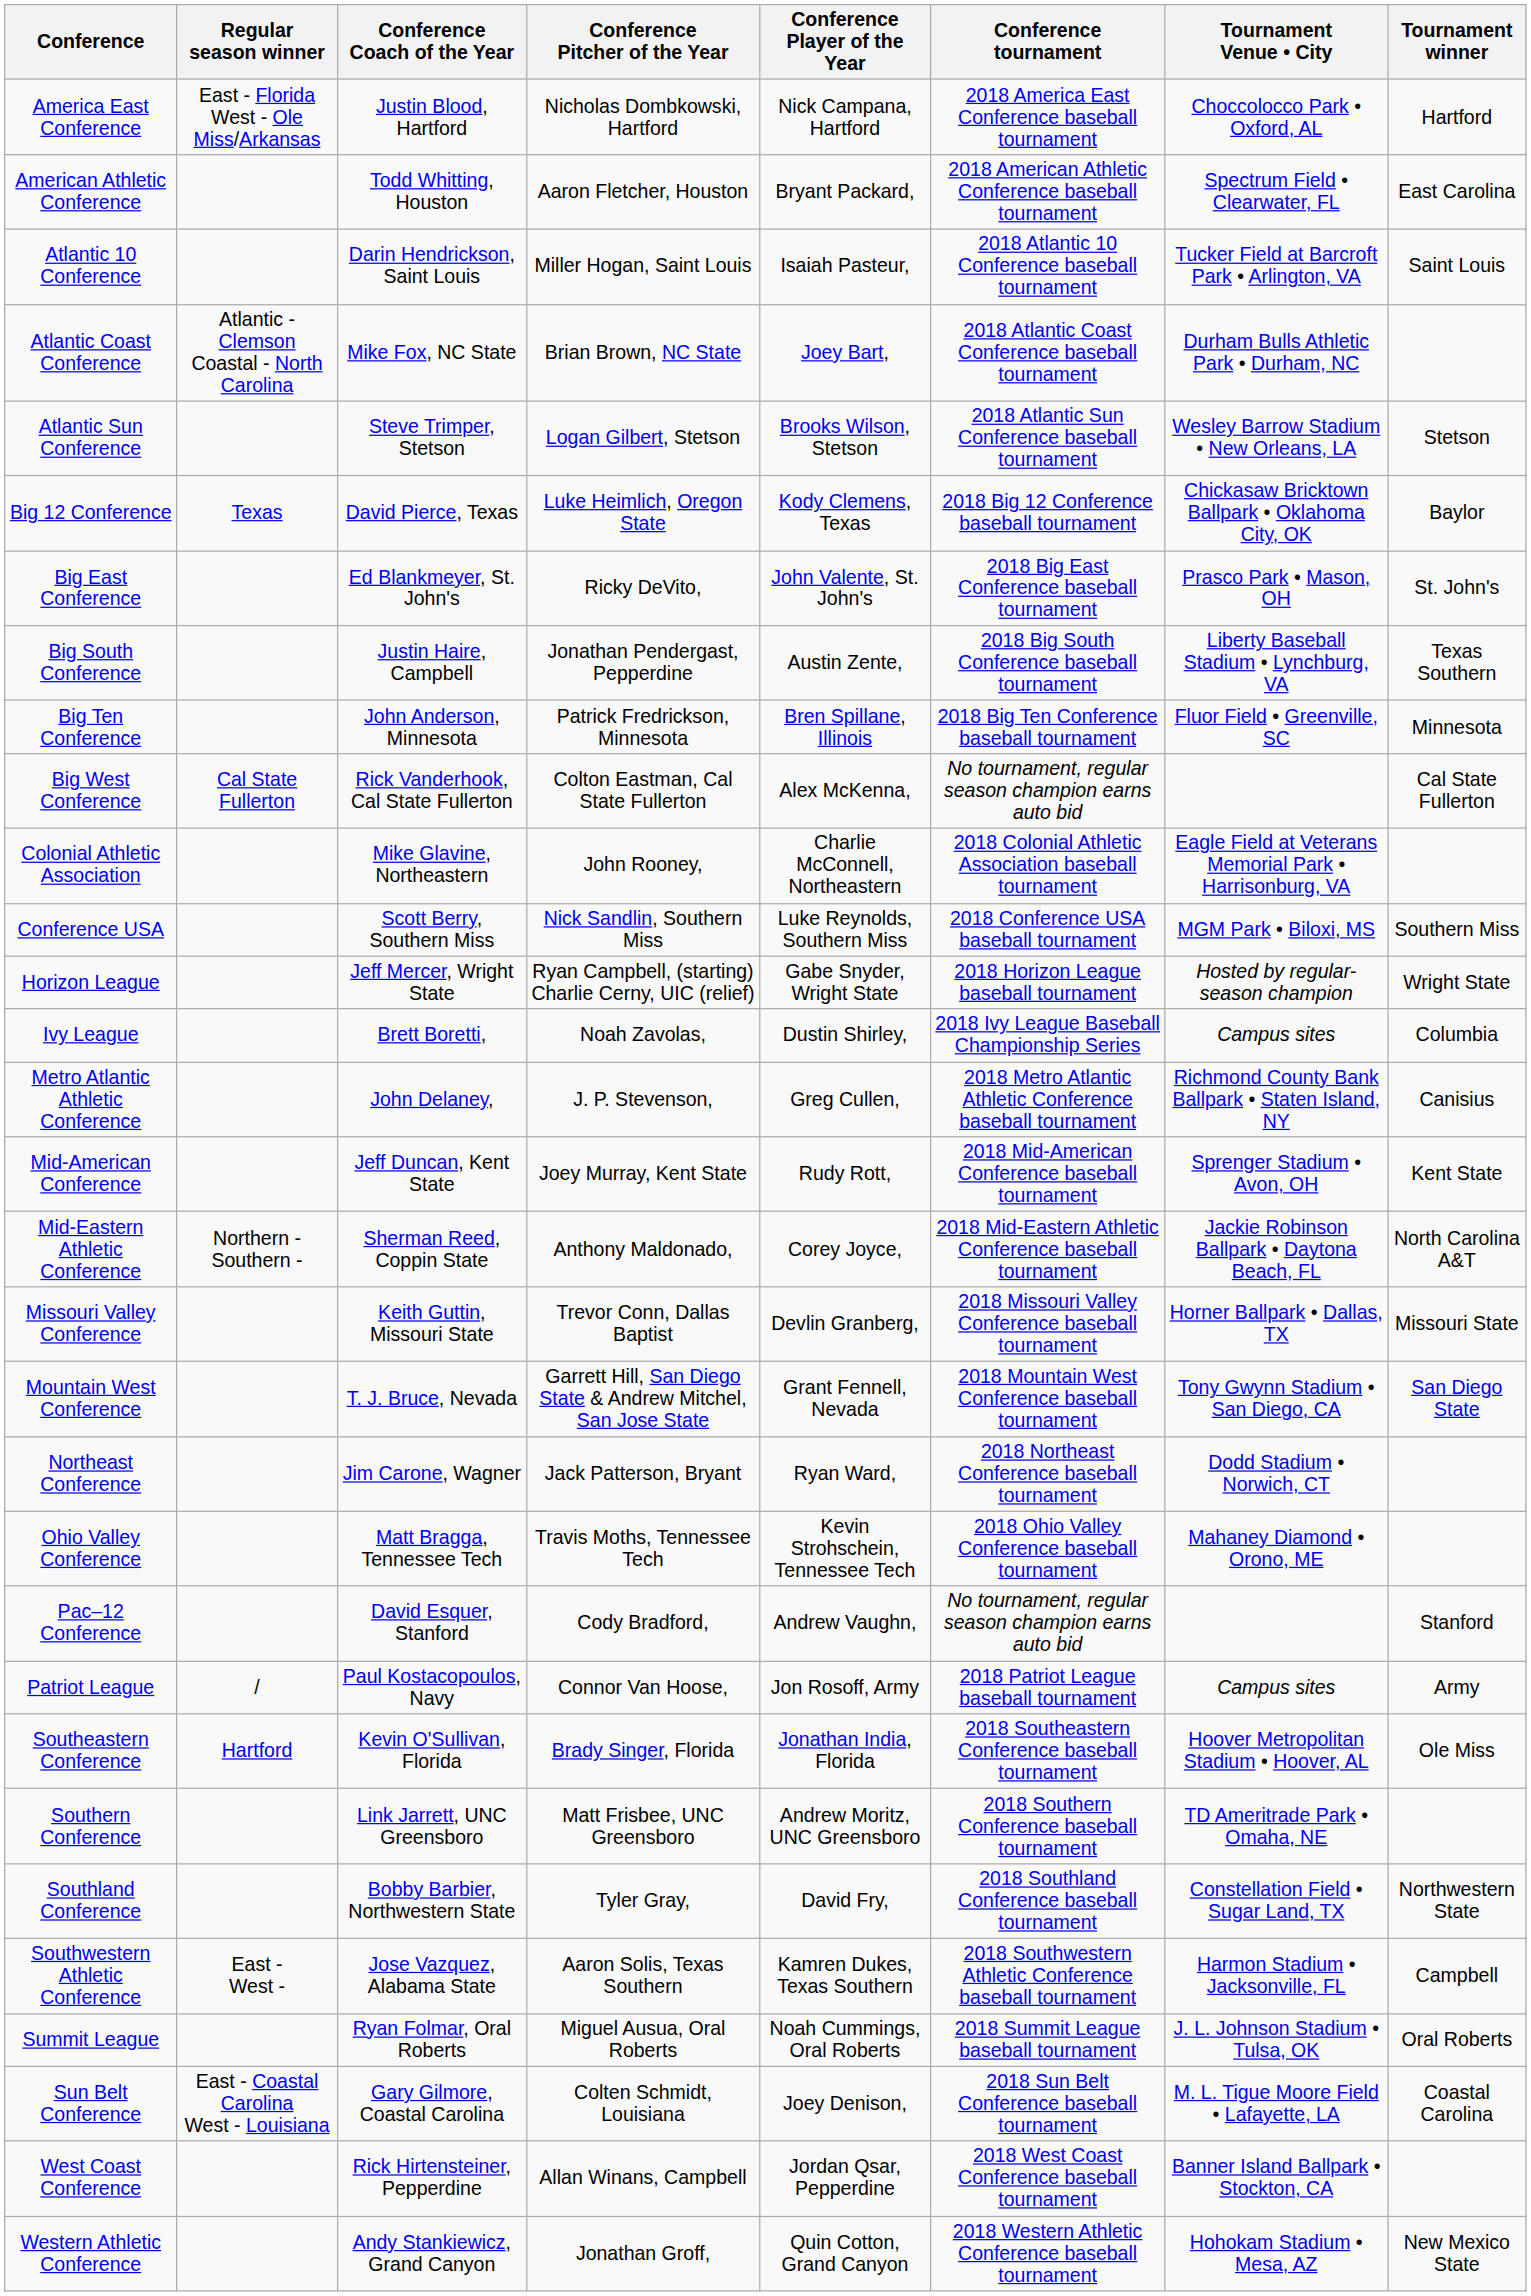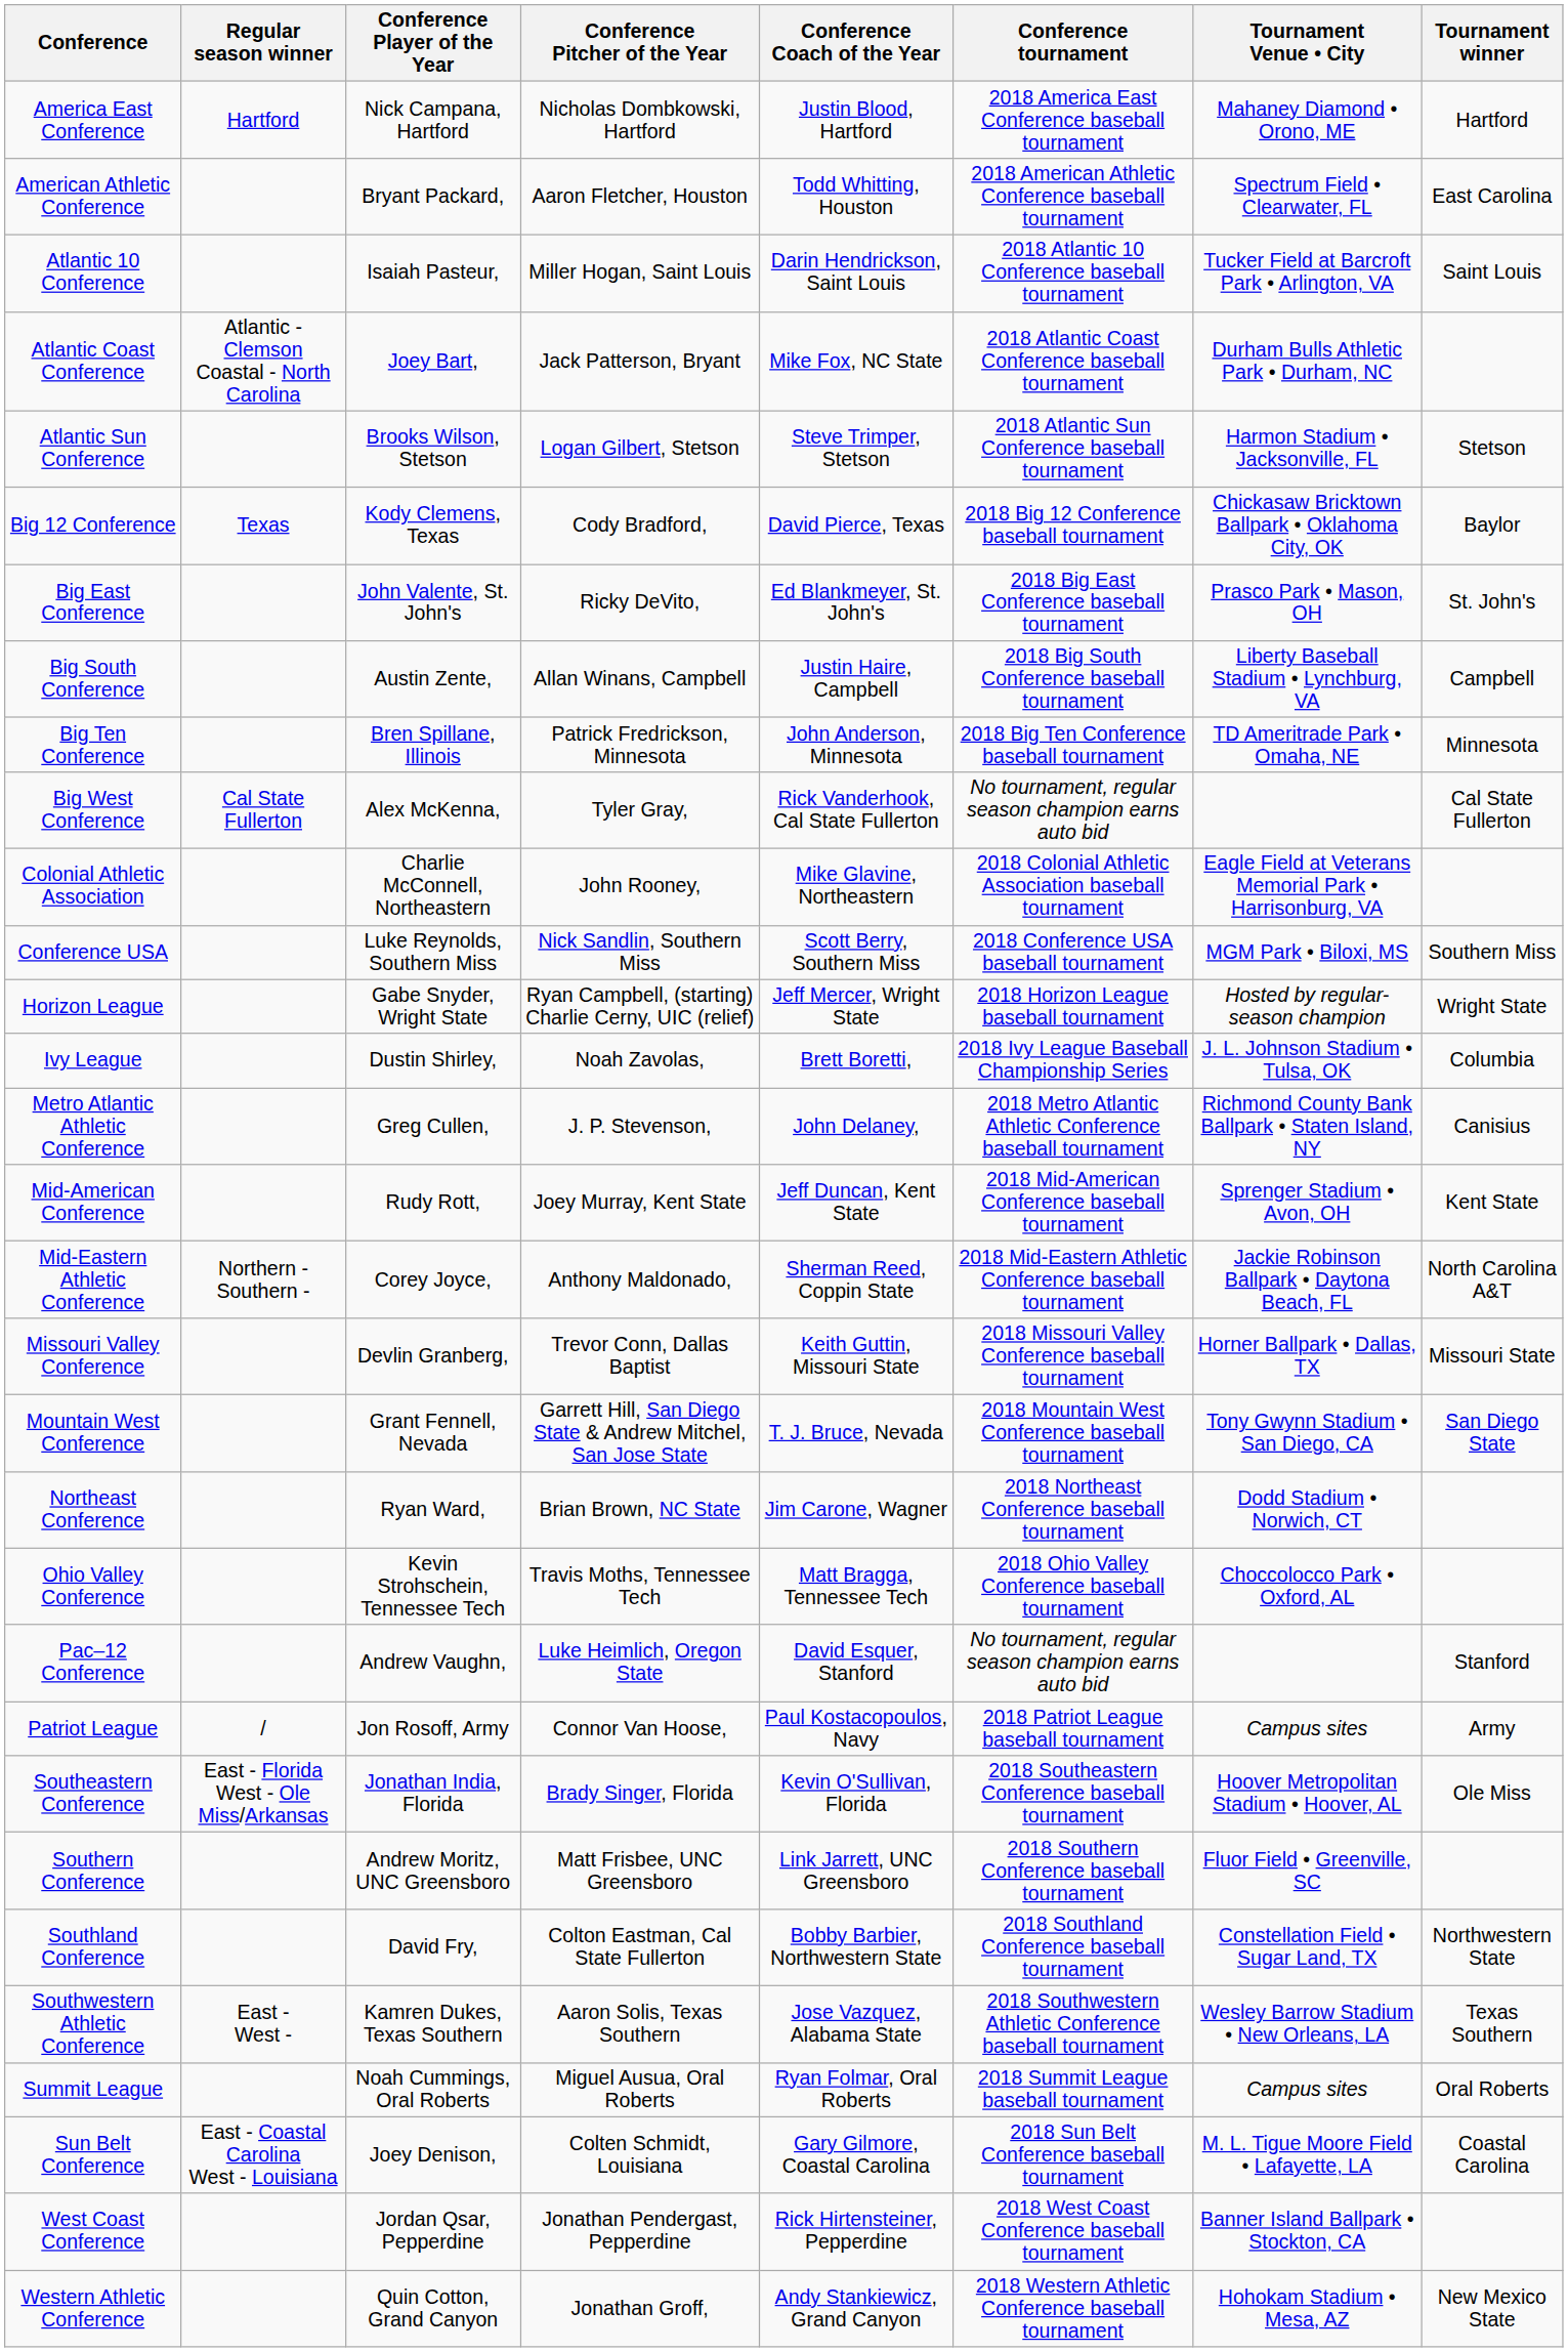columns swapped: Conference Player of the Year <-> Conference Coach of the Year
America East Conference | Regular season winner: East - Florida West - Ole Miss/Arkansas -> Hartford
America East Conference | Tournament Venue • City: Choccolocco Park • Oxford, AL -> Mahaney Diamond • Orono, ME
Atlantic Coast Conference | Conference Pitcher of the Year: Brian Brown, NC State -> Jack Patterson, Bryant
Atlantic Sun Conference | Tournament Venue • City: Wesley Barrow Stadium • New Orleans, LA -> Harmon Stadium • Jacksonville, FL
Big 12 Conference | Conference Pitcher of the Year: Luke Heimlich, Oregon State -> Cody Bradford,
Big South Conference | Conference Pitcher of the Year: Jonathan Pendergast, Pepperdine -> Allan Winans, Campbell
Big South Conference | Tournament winner: Texas Southern -> Campbell
Big Ten Conference | Tournament Venue • City: Fluor Field • Greenville, SC -> TD Ameritrade Park • Omaha, NE
Big West Conference | Conference Pitcher of the Year: Colton Eastman, Cal State Fullerton -> Tyler Gray,
Ivy League | Tournament Venue • City: Campus sites -> J. L. Johnson Stadium • Tulsa, OK
Northeast Conference | Conference Pitcher of the Year: Jack Patterson, Bryant -> Brian Brown, NC State
Ohio Valley Conference | Tournament Venue • City: Mahaney Diamond • Orono, ME -> Choccolocco Park • Oxford, AL
Pac–12 Conference | Conference Pitcher of the Year: Cody Bradford, -> Luke Heimlich, Oregon State
Southeastern Conference | Regular season winner: Hartford -> East - Florida West - Ole Miss/Arkansas
Southern Conference | Tournament Venue • City: TD Ameritrade Park • Omaha, NE -> Fluor Field • Greenville, SC
Southland Conference | Conference Pitcher of the Year: Tyler Gray, -> Colton Eastman, Cal State Fullerton
Southwestern Athletic Conference | Tournament Venue • City: Harmon Stadium • Jacksonville, FL -> Wesley Barrow Stadium • New Orleans, LA
Southwestern Athletic Conference | Tournament winner: Campbell -> Texas Southern
Summit League | Tournament Venue • City: J. L. Johnson Stadium • Tulsa, OK -> Campus sites
West Coast Conference | Conference Pitcher of the Year: Allan Winans, Campbell -> Jonathan Pendergast, Pepperdine
